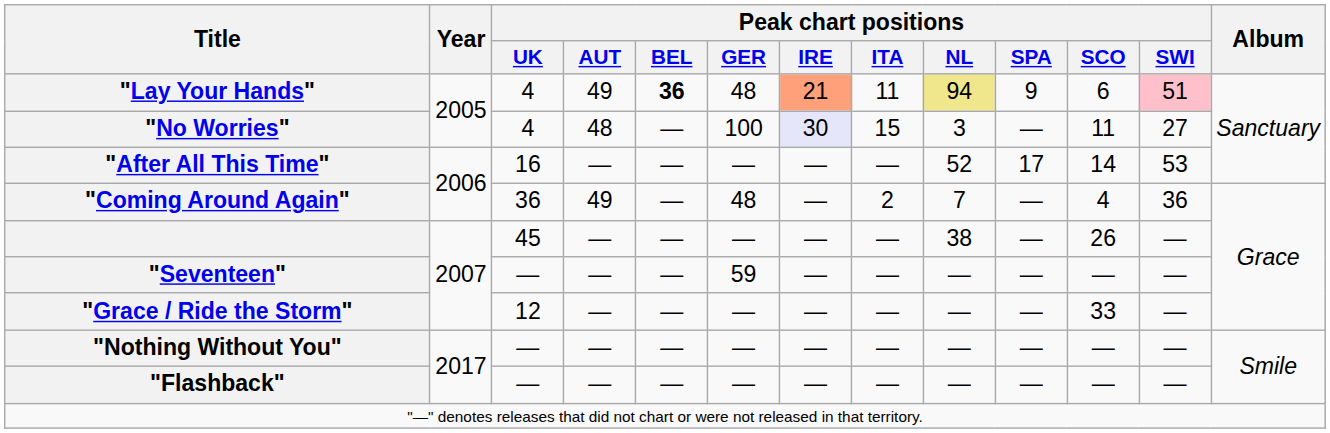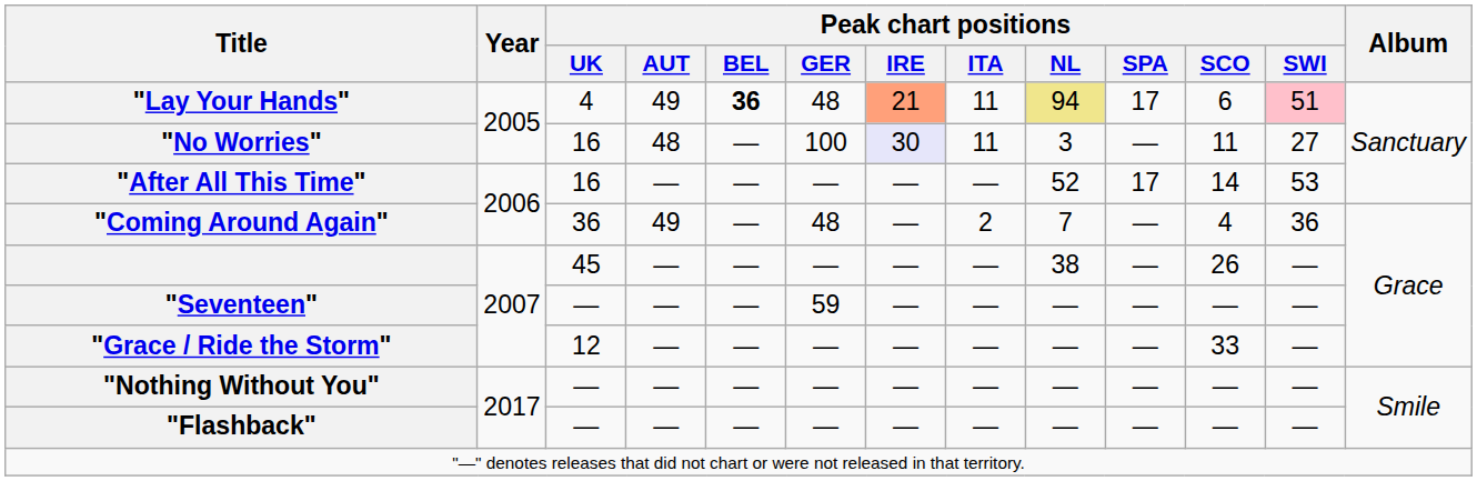"Lay Your Hands" | Peak chart positions / SPA: 9 -> 17
"No Worries" | Peak chart positions / UK: 4 -> 16
"No Worries" | Peak chart positions / ITA: 15 -> 11
